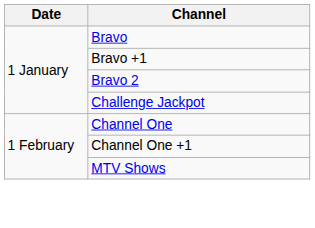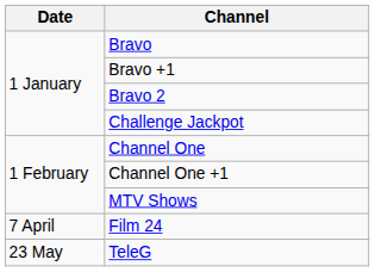+ row: 7 April | Film 24
+ row: 23 May | TeleG
